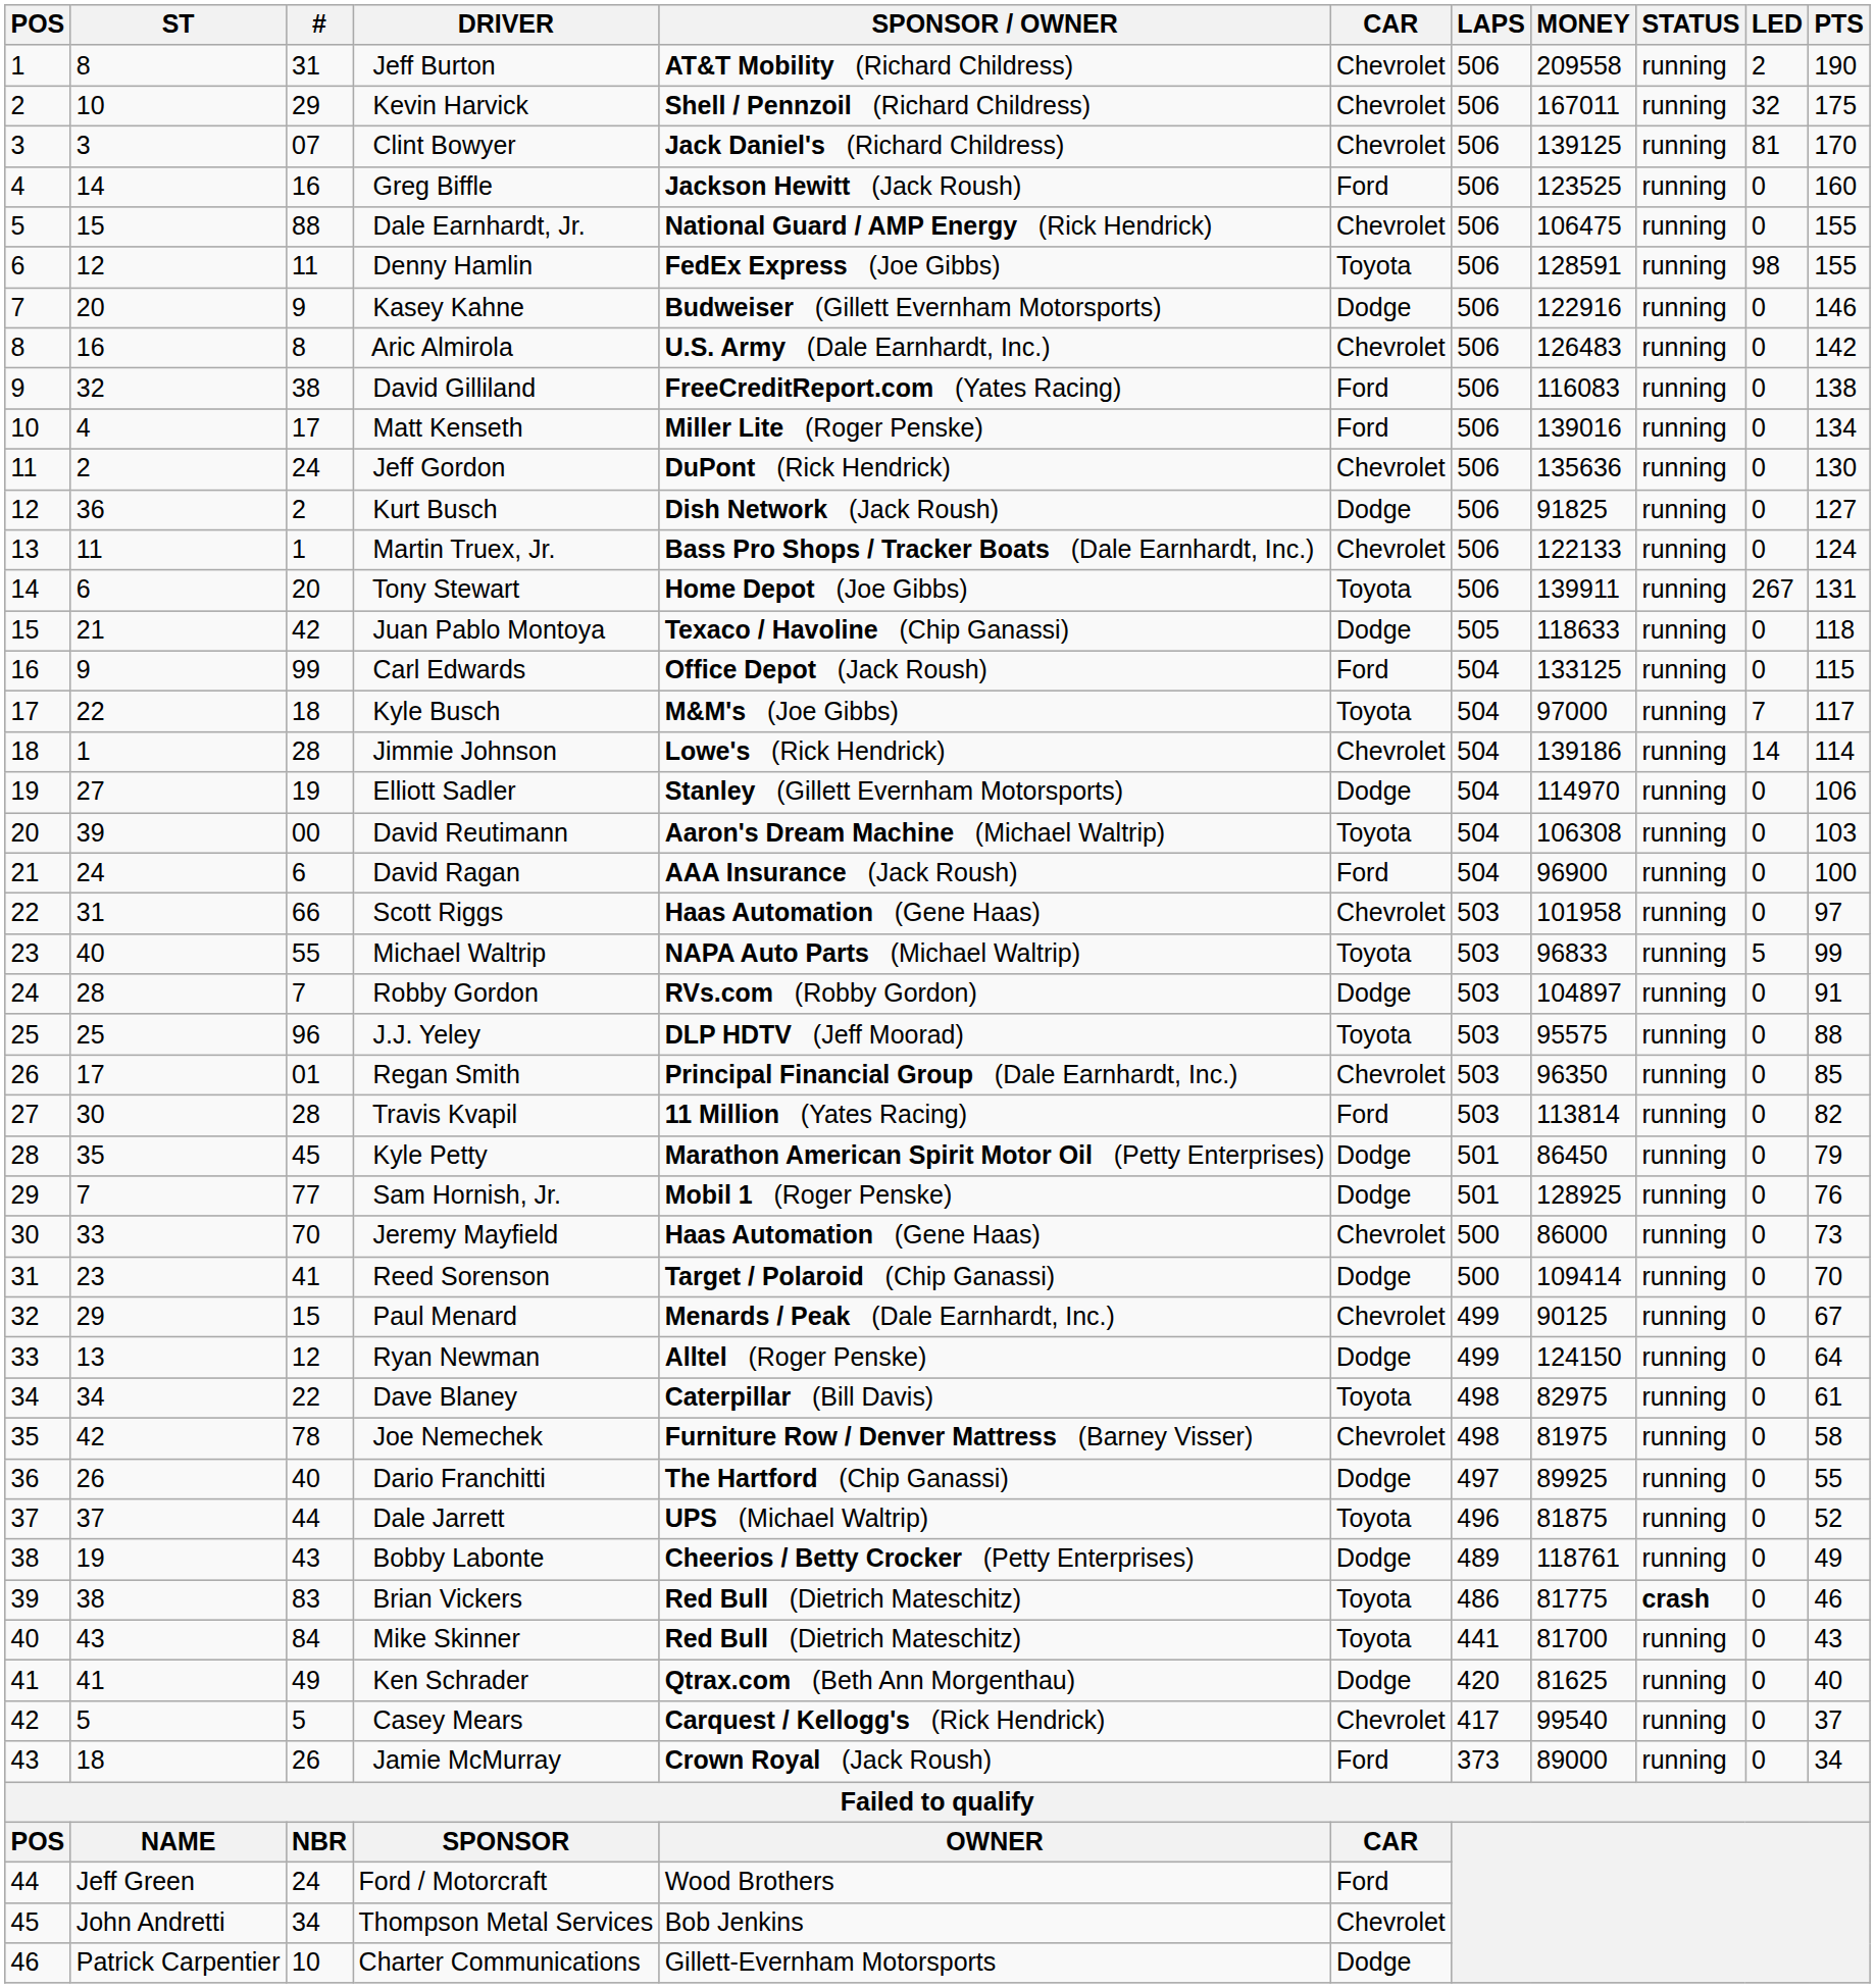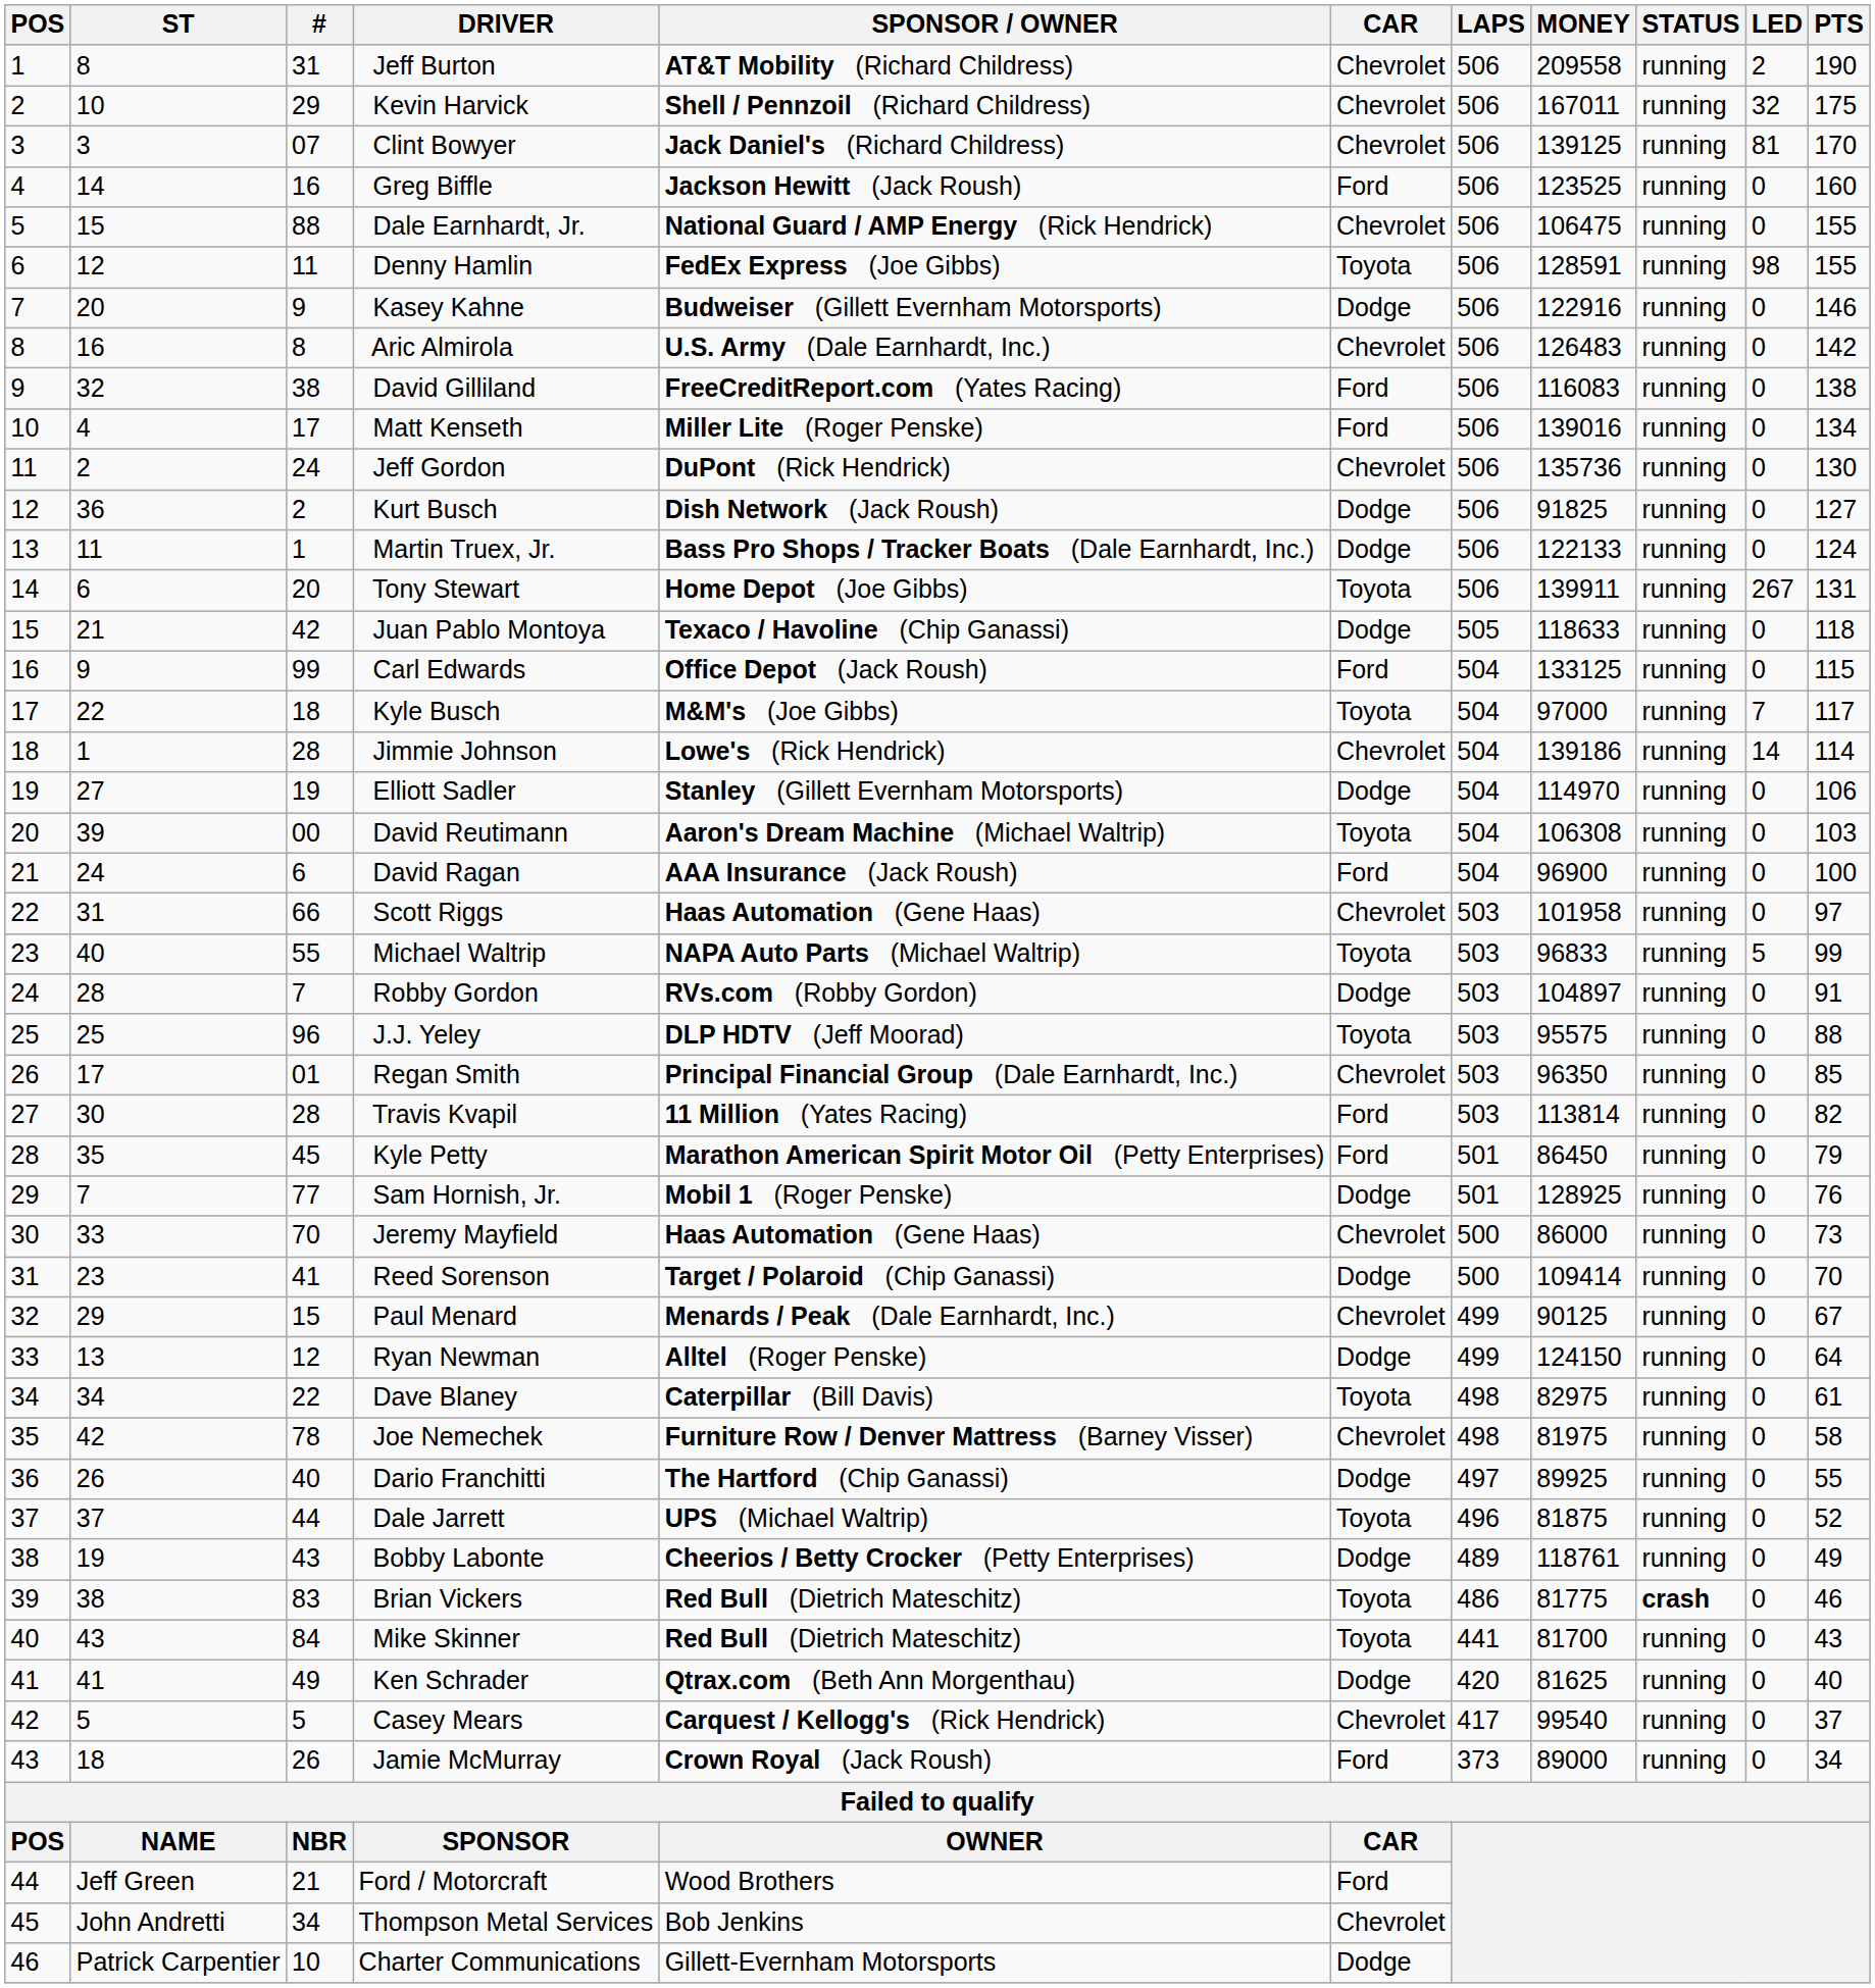Jeff Gordon | MONEY: 135636 -> 135736
Martin Truex, Jr. | CAR: Chevrolet -> Dodge
Kyle Petty | CAR: Dodge -> Ford
Ford / Motorcraft | #: 24 -> 21
